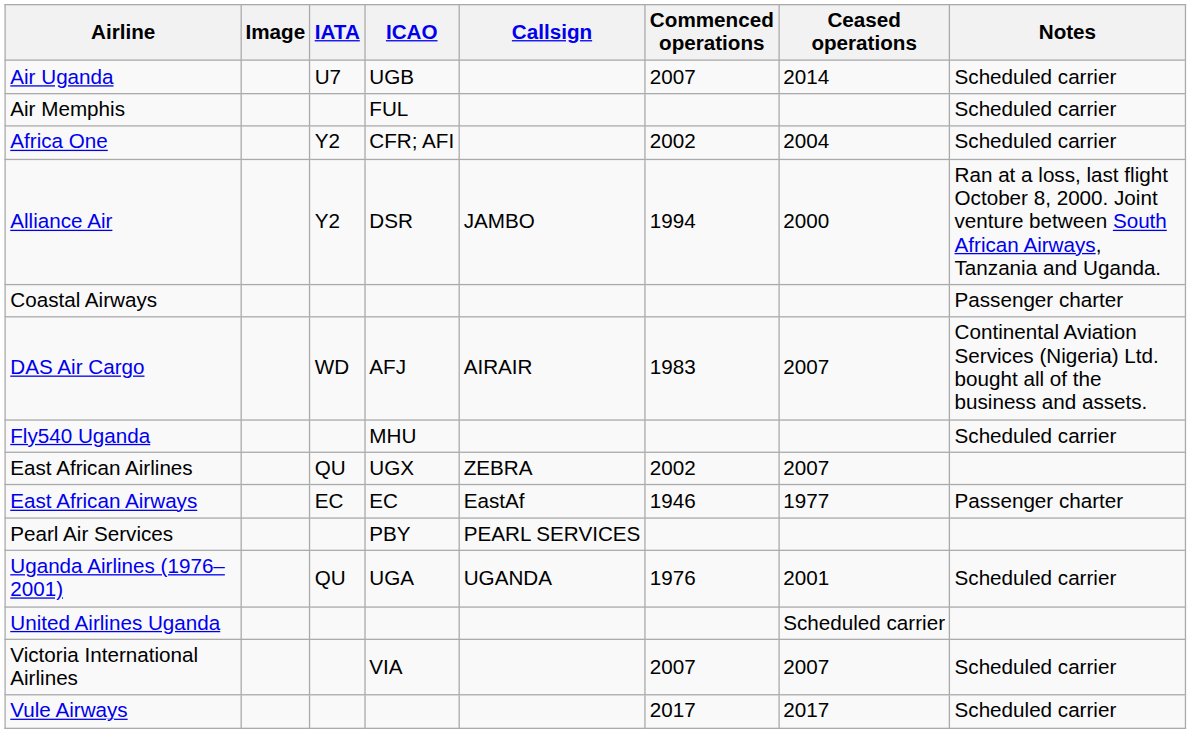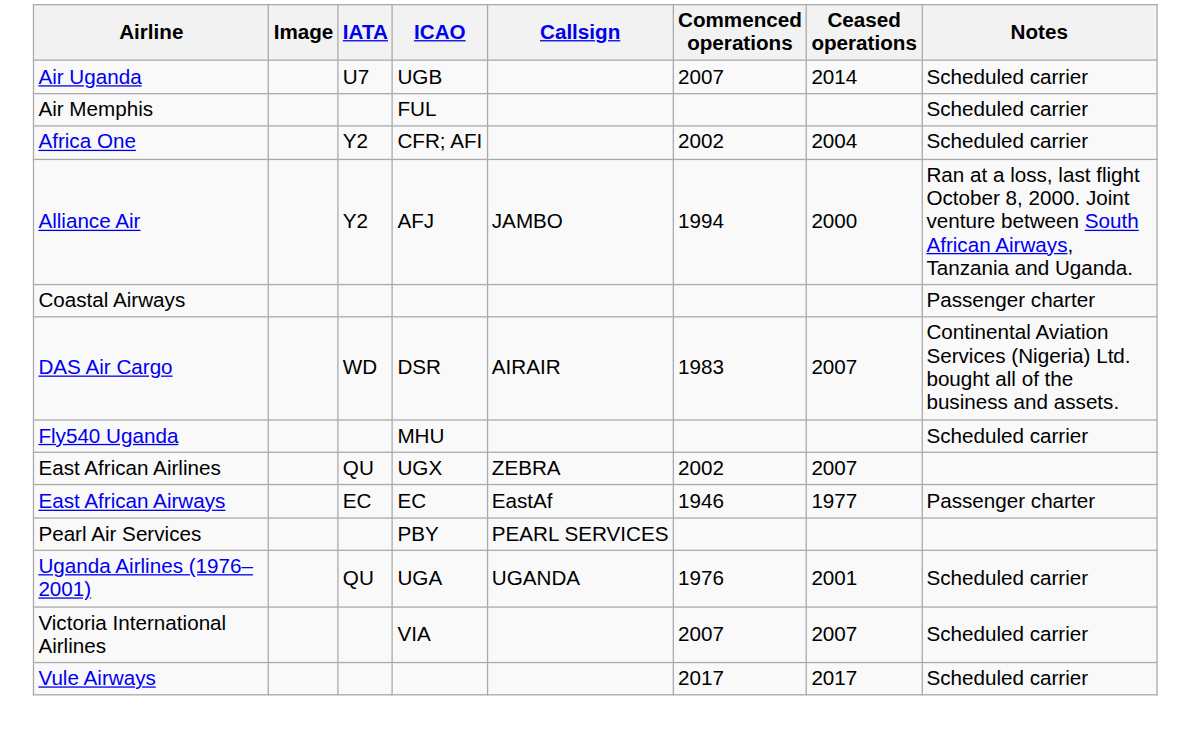Alliance Air | ICAO: DSR -> AFJ
DAS Air Cargo | ICAO: AFJ -> DSR
- row: United Airlines Uganda | Scheduled carrier
